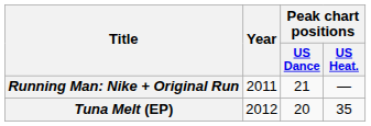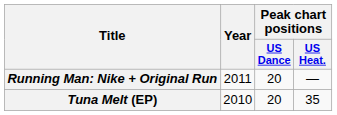Running Man: Nike + Original Run | Peak chart positions / US Dance: 21 -> 20
Tuna Melt (EP) | Year: 2012 -> 2010
